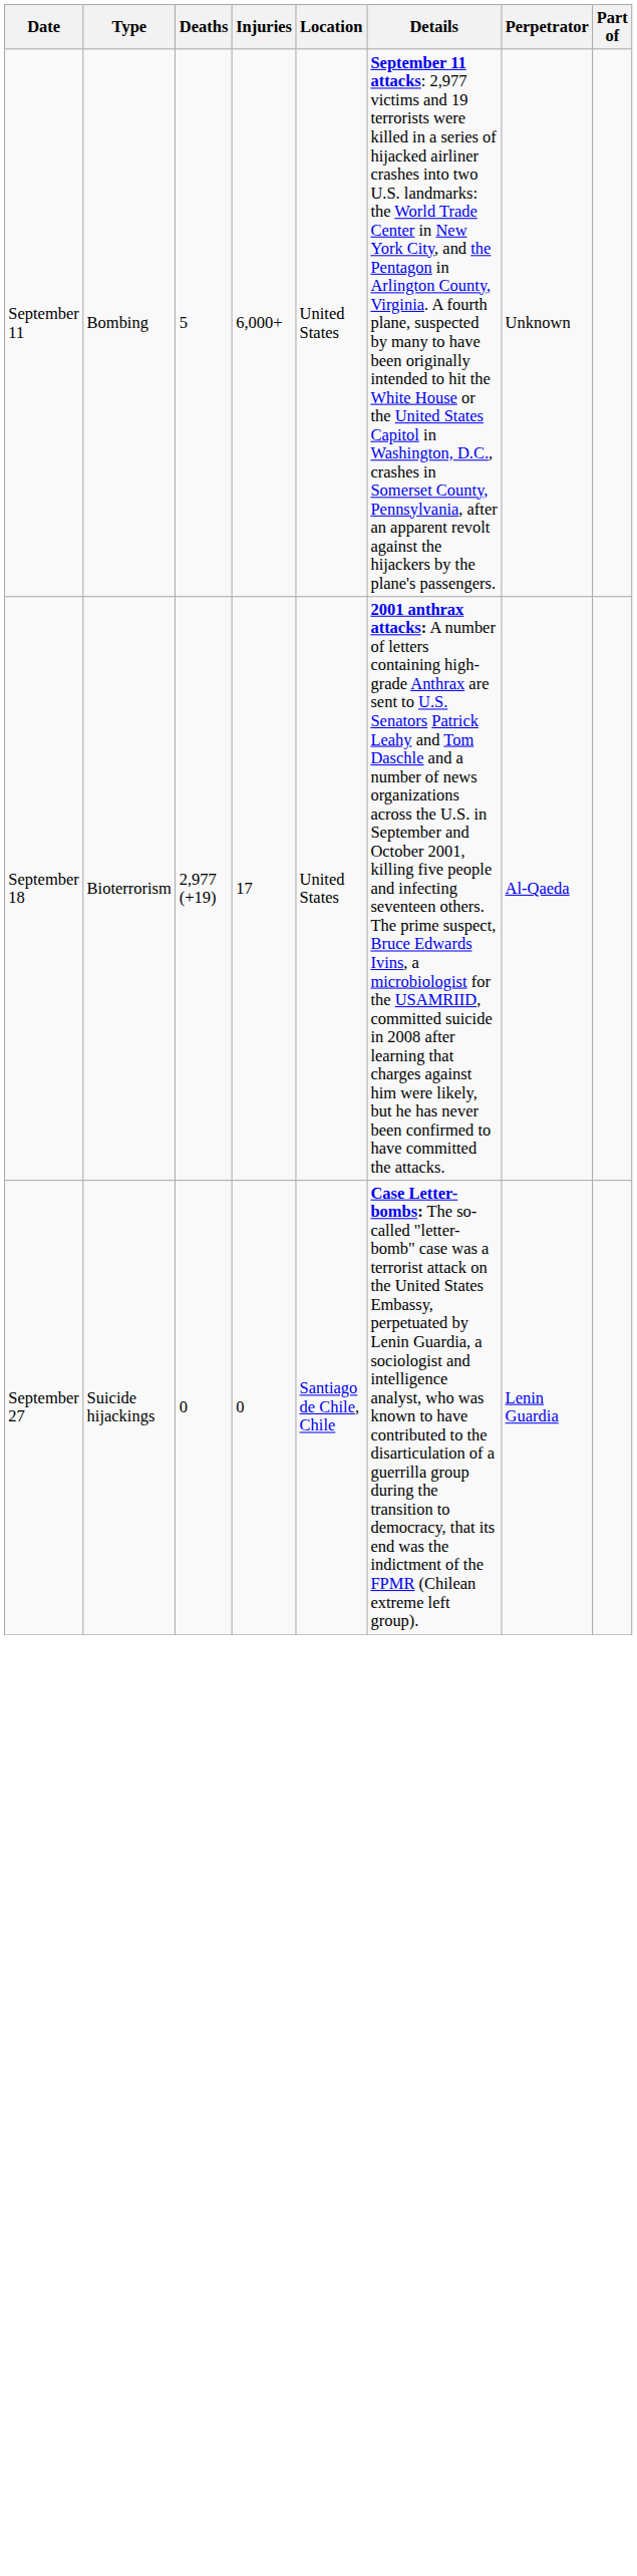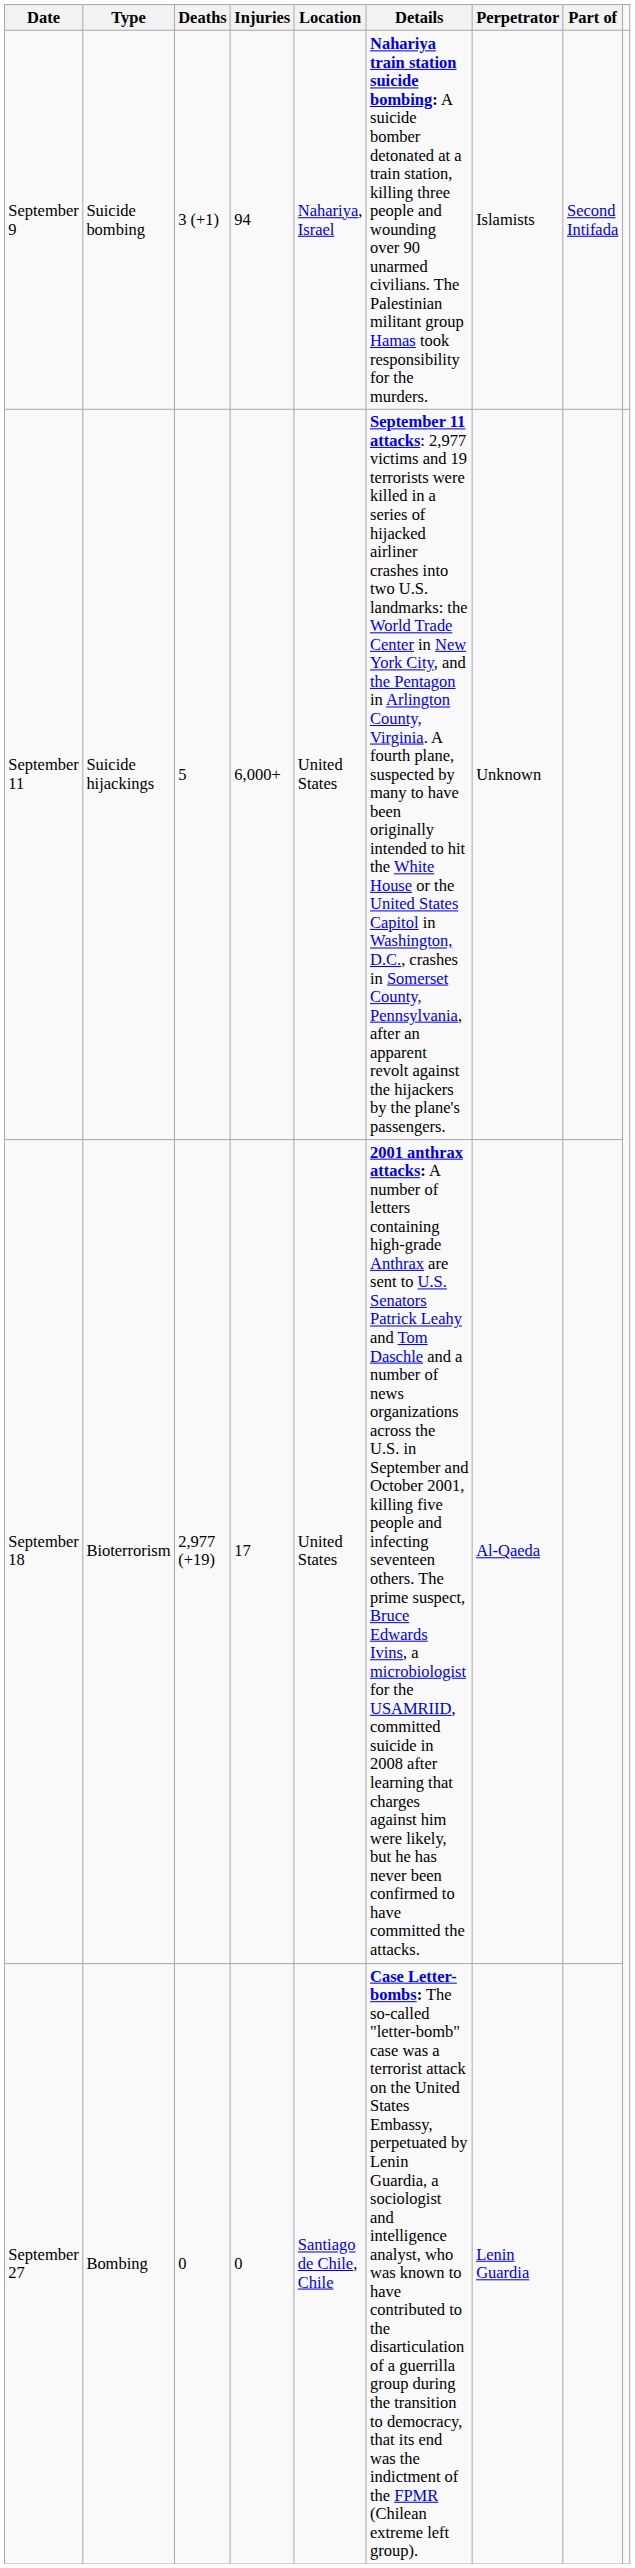+ row: September 9 | Suicide bombing | 3 (+1) | 94 | Nahariya, Israel | Nahariya train station suicide bombing: A suicide bomber detonated at a train station, killing three people and wounding over 90 unarmed civilians. The Palestinian militant group Hamas took responsibility for the murders. | Islamists | Second Intifada
September 11 | Type: Bombing -> Suicide hijackings
September 27 | Type: Suicide hijackings -> Bombing
